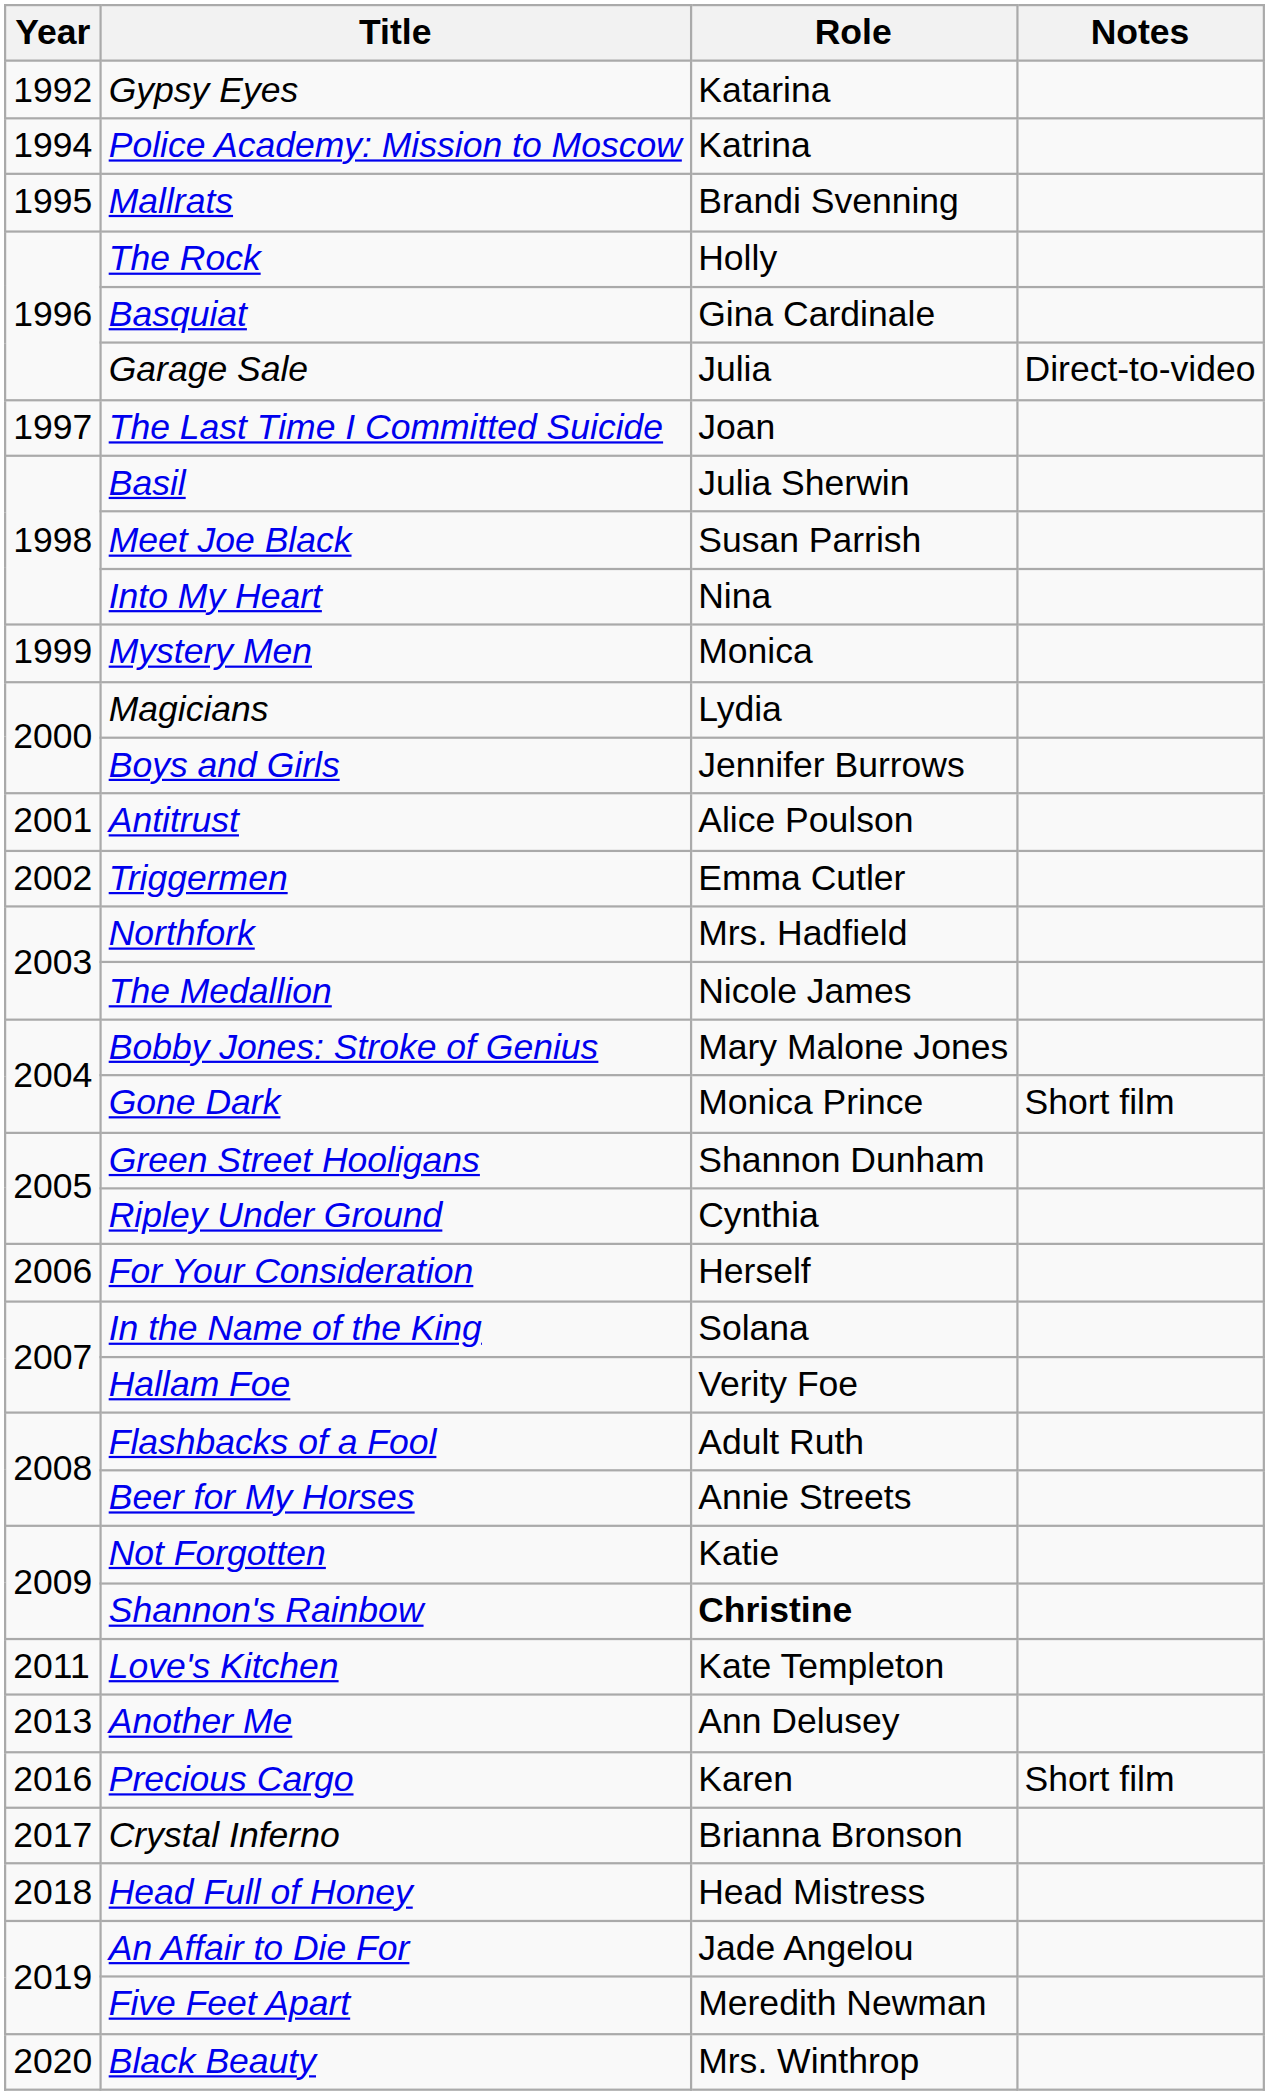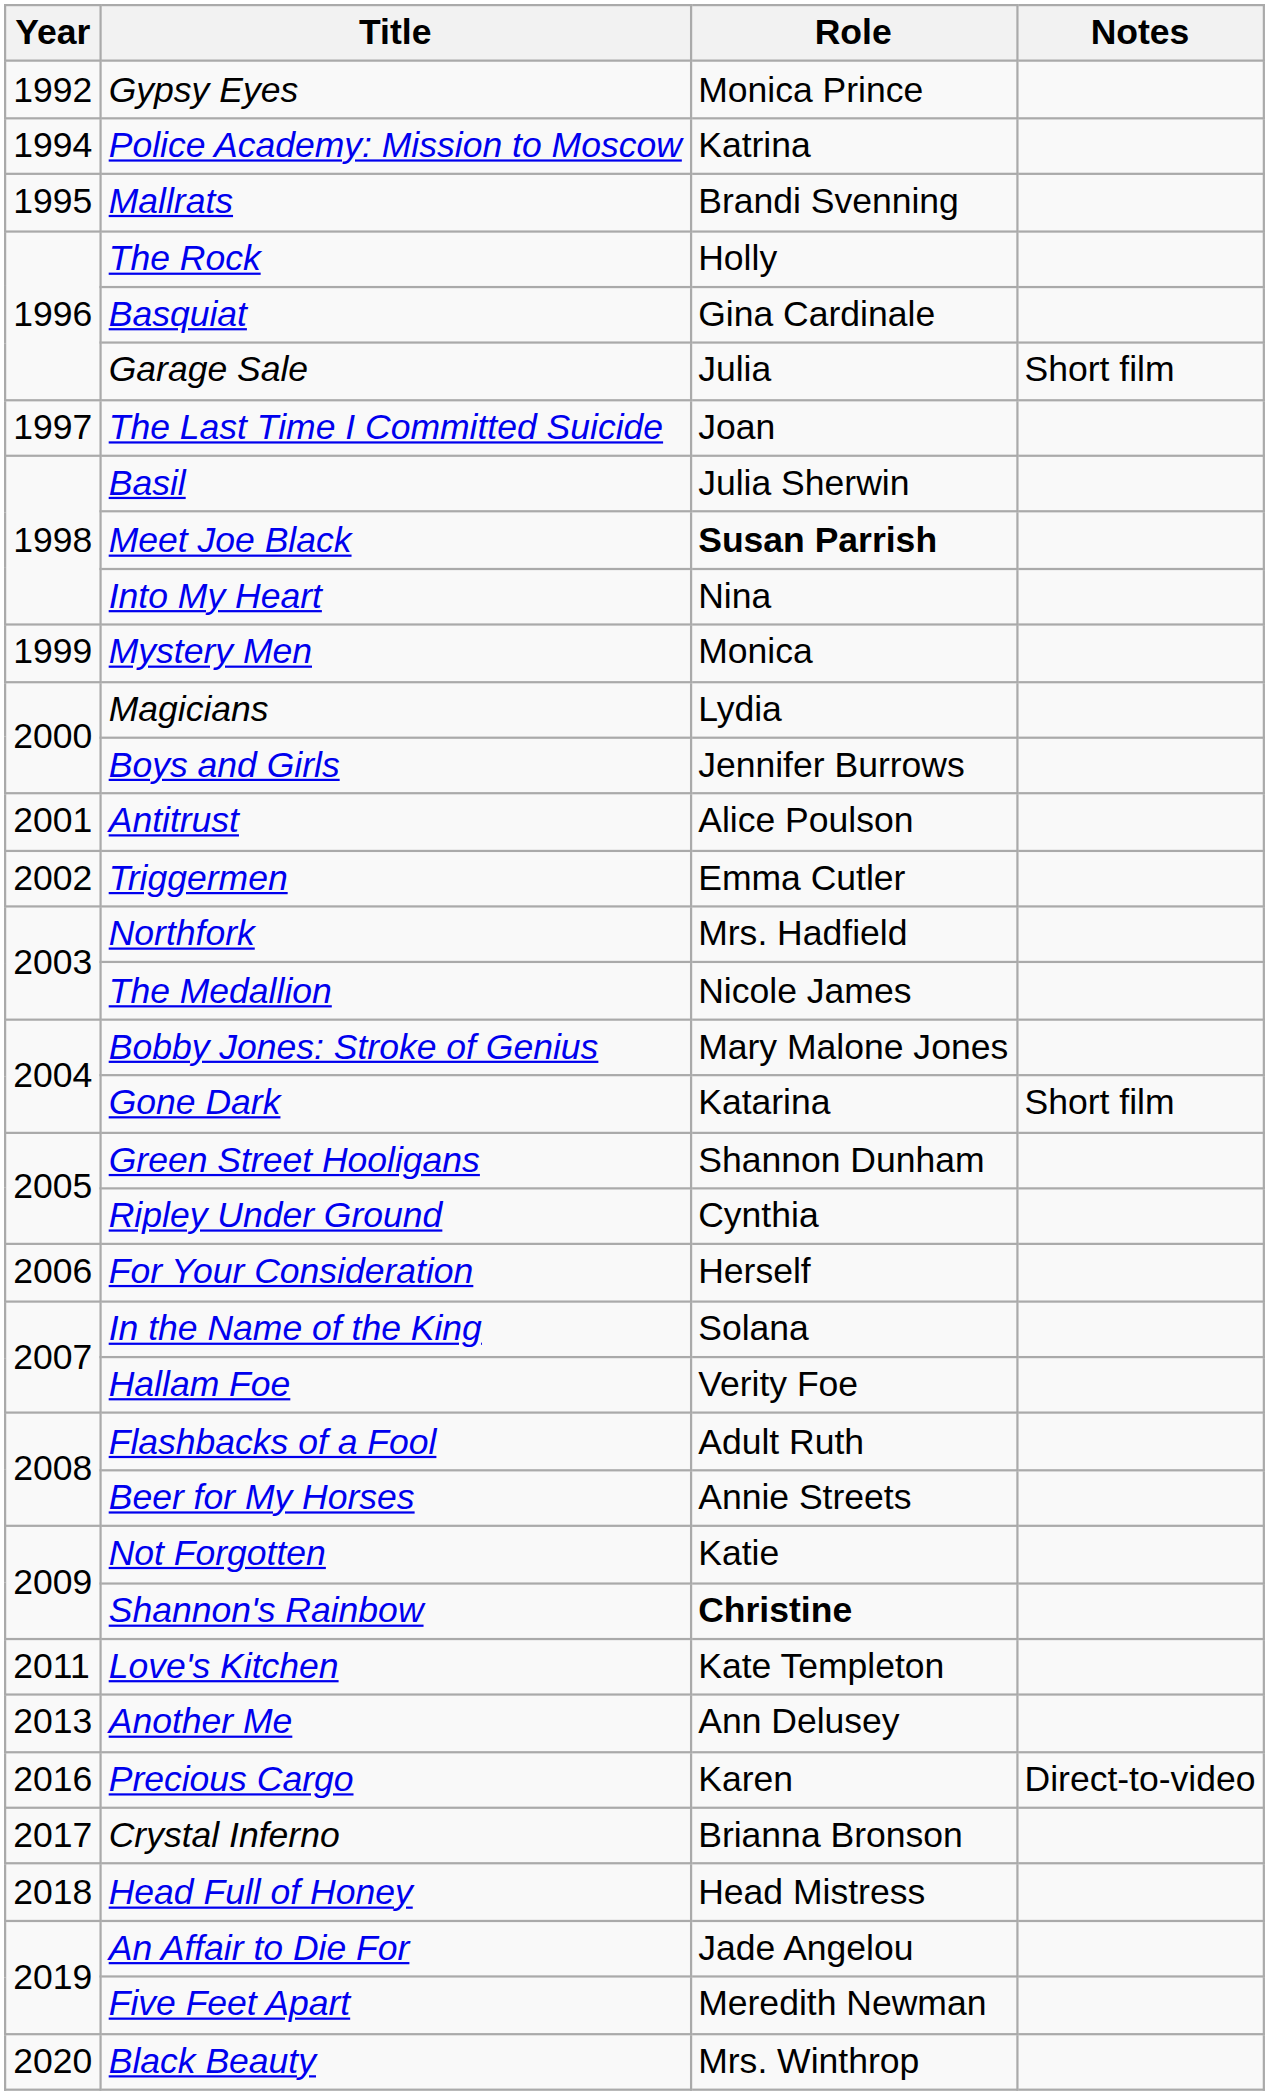Gypsy Eyes | Role: Katarina -> Monica Prince
Garage Sale | Notes: Direct-to-video -> Short film
Meet Joe Black | Role: normal -> bold
Gone Dark | Role: Monica Prince -> Katarina
Precious Cargo | Notes: Short film -> Direct-to-video
